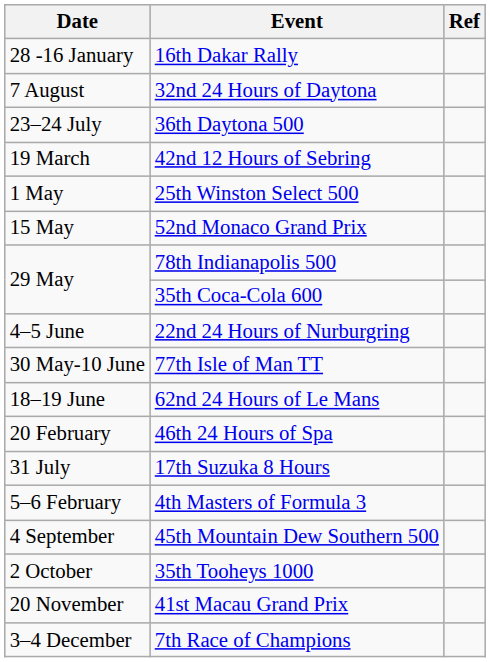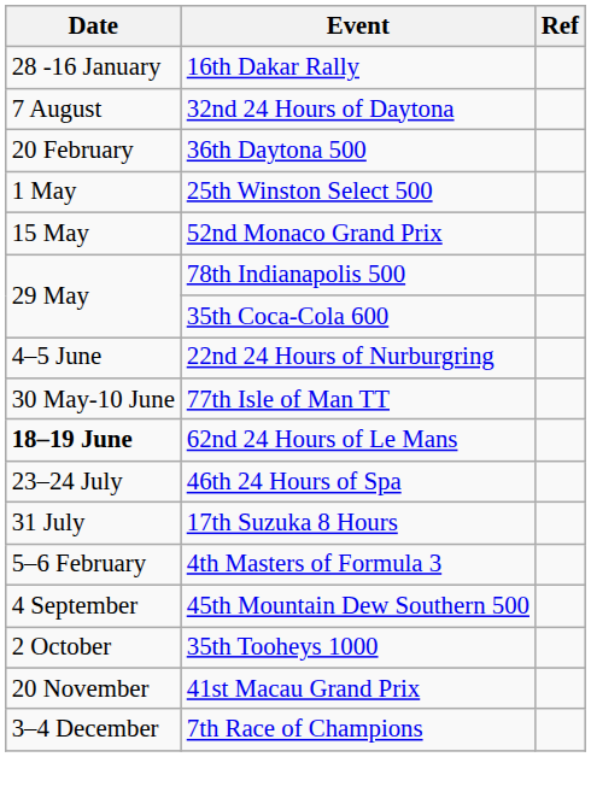36th Daytona 500 | Date: 23–24 July -> 20 February
- row: 19 March | 42nd 12 Hours of Sebring
62nd 24 Hours of Le Mans | Date: normal -> bold
46th 24 Hours of Spa | Date: 20 February -> 23–24 July
